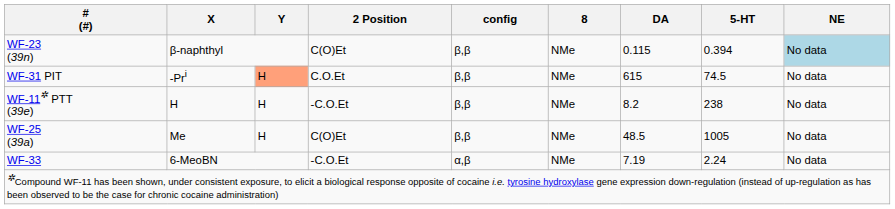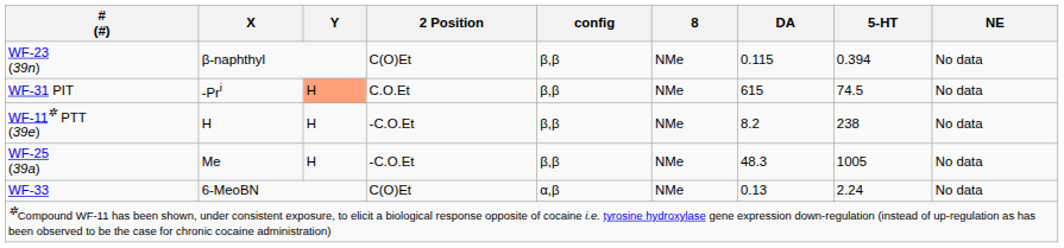WF-23 (39n) | NE: lightblue background -> no background
WF-25 (39a) | 2 Position: C(O)Et -> -C.O.Et
WF-25 (39a) | DA: 48.5 -> 48.3
WF-33 | 2 Position: -C.O.Et -> C(O)Et
WF-33 | DA: 7.19 -> 0.13
